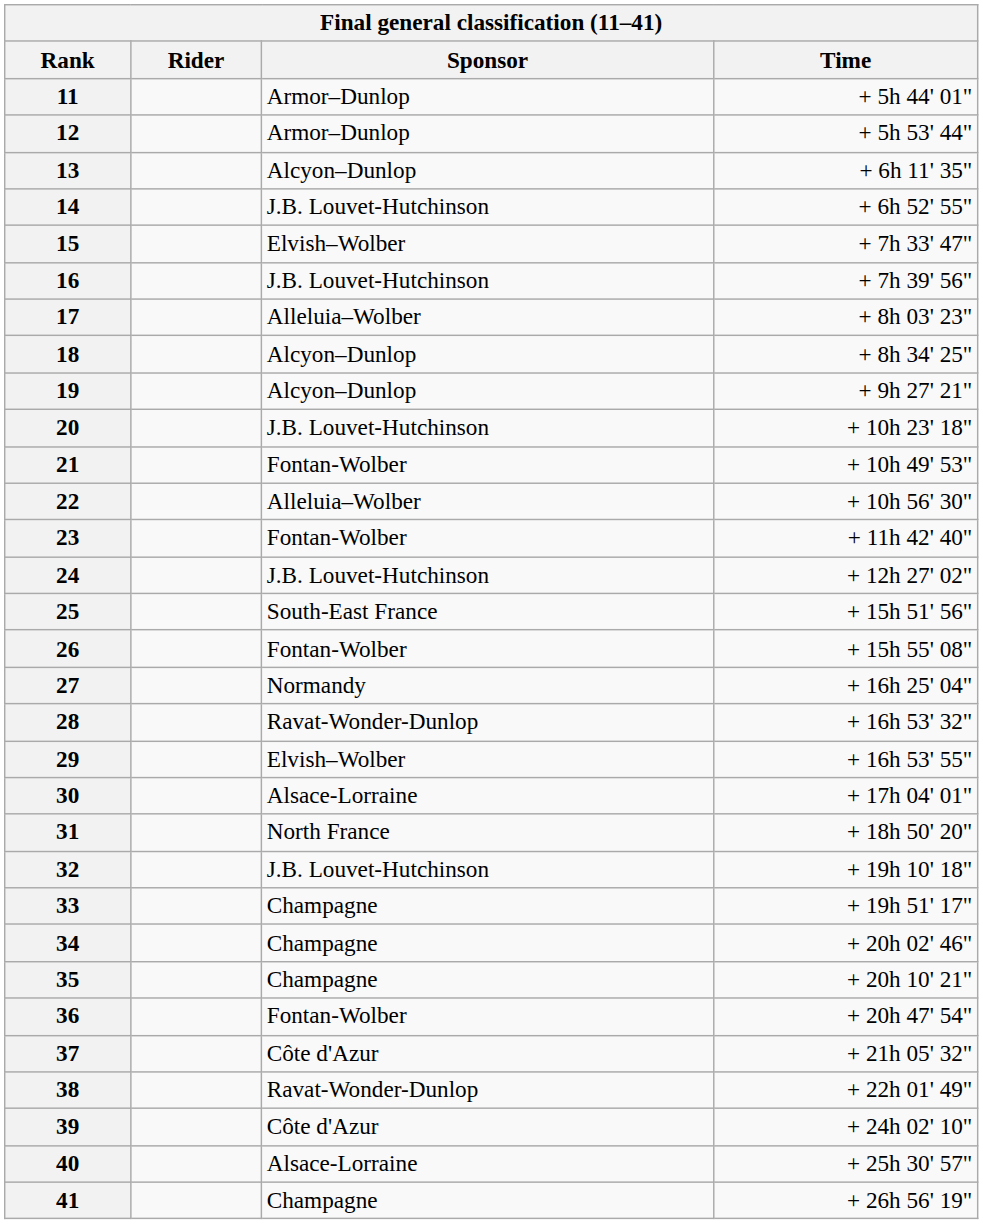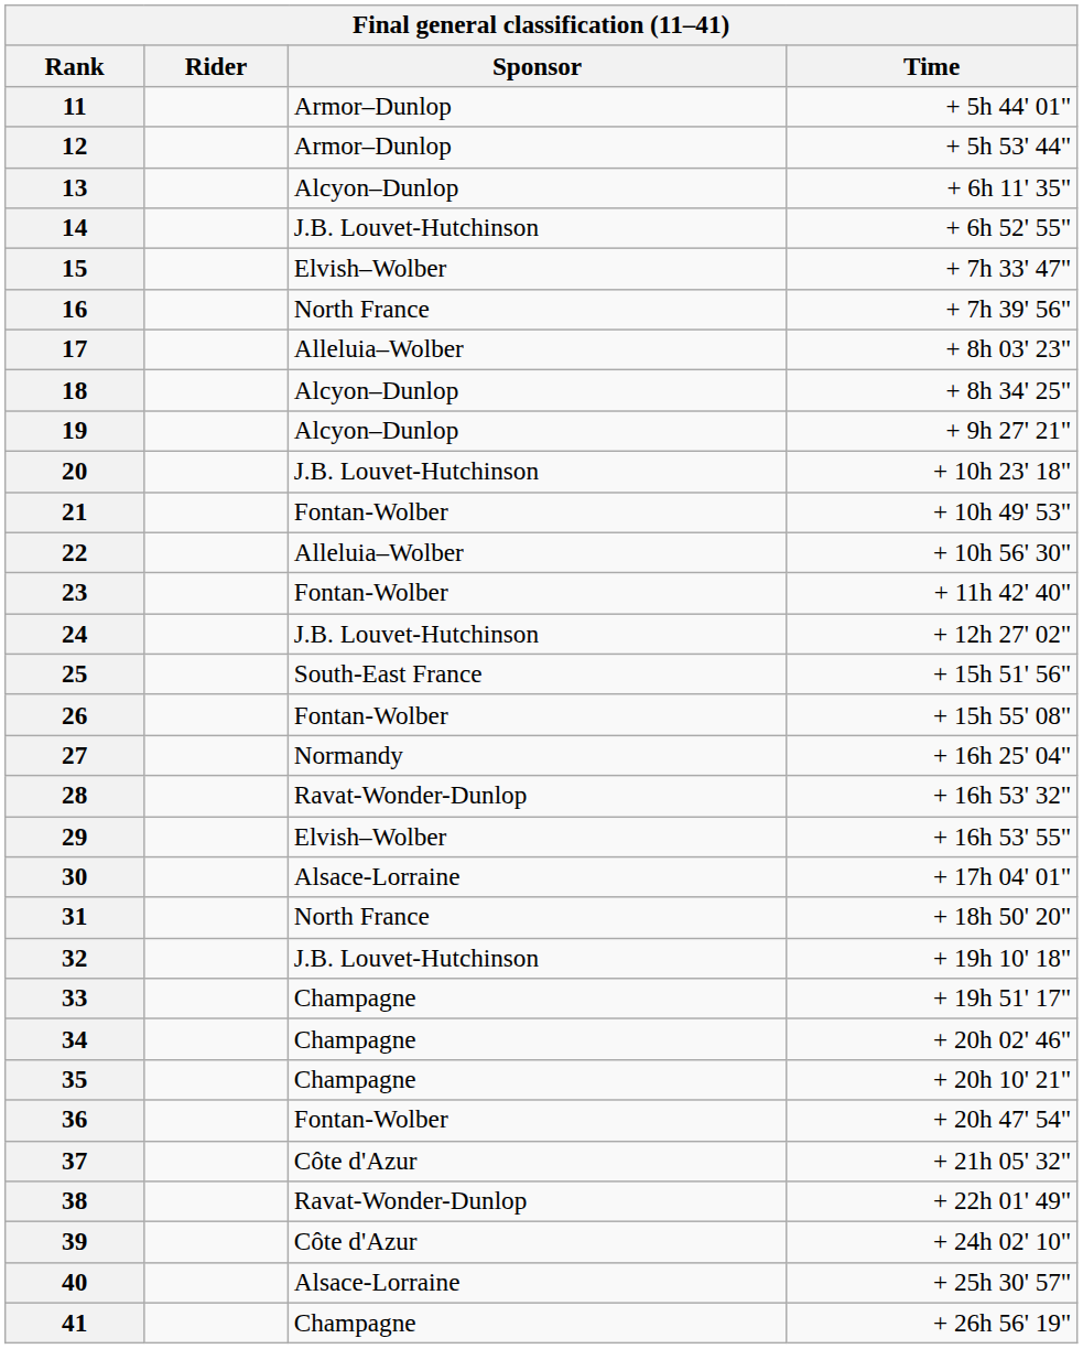16 | Sponsor: J.B. Louvet-Hutchinson -> North France
